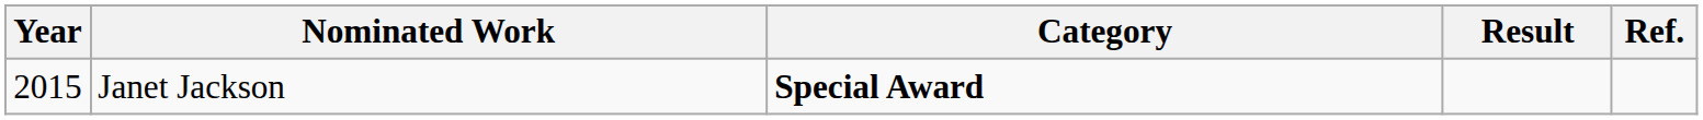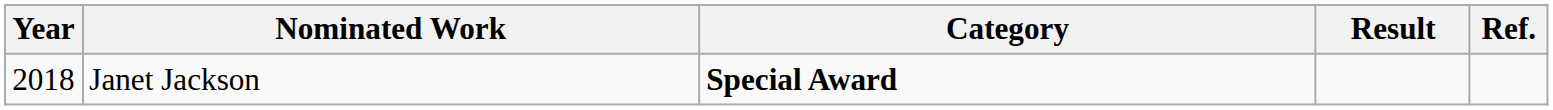Janet Jackson | Year: 2015 -> 2018
